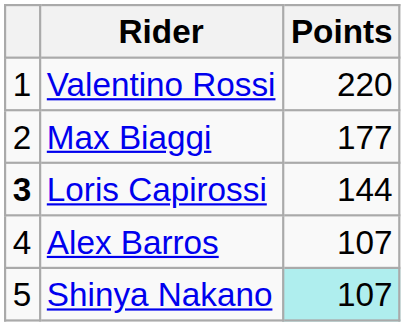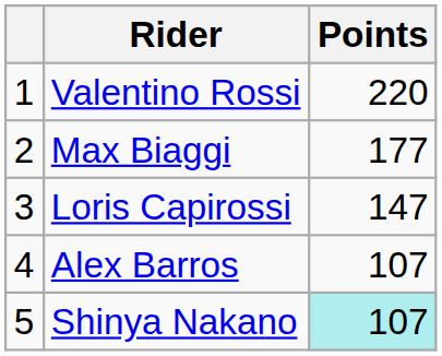Loris Capirossi | column 1: bold -> normal
Loris Capirossi | Points: 144 -> 147
